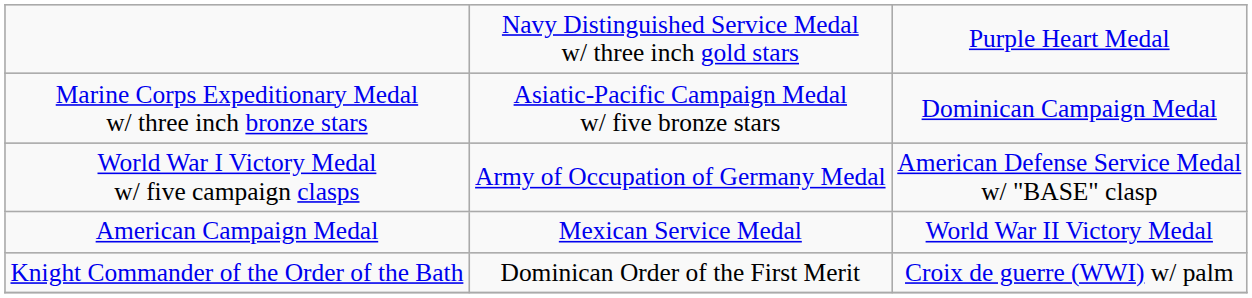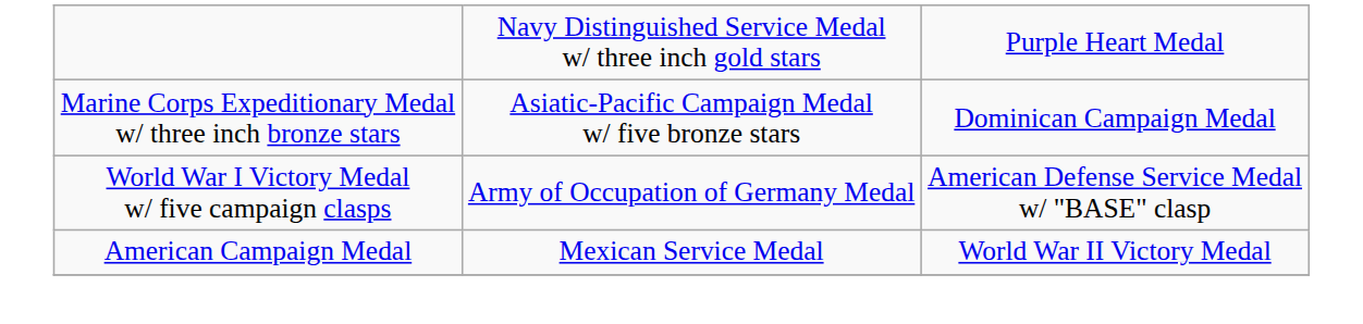- row: Knight Commander of the Order of the Bath | Dominican Order of the First Merit | Croix de guerre (WWI) w/ palm
